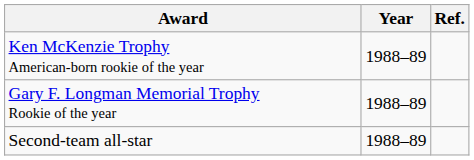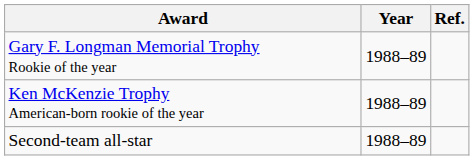rows swapped: Gary F. Longman Memorial Trophy Rookie of the year <-> Ken McKenzie Trophy American-born rookie of the year
